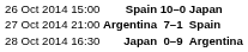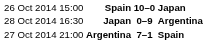rows swapped: 27 Oct 2014 21:00 <-> 28 Oct 2014 16:30
